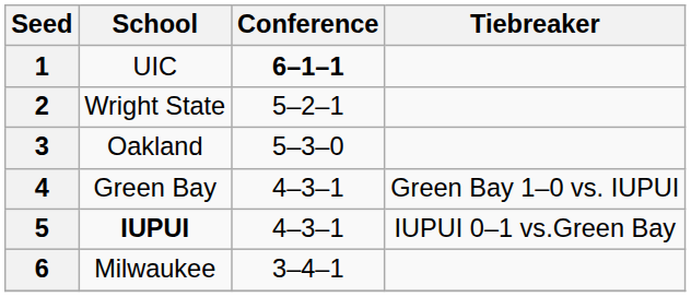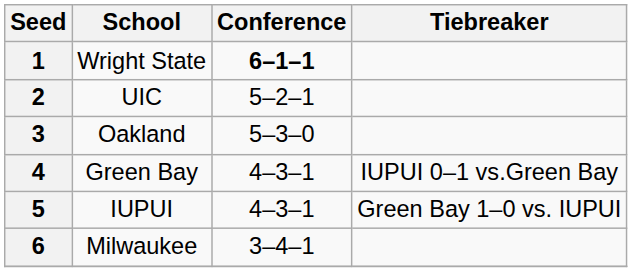1 | School: UIC -> Wright State
2 | School: Wright State -> UIC
4 | Tiebreaker: Green Bay 1–0 vs. IUPUI -> IUPUI 0–1 vs.Green Bay
5 | School: bold -> normal
5 | Tiebreaker: IUPUI 0–1 vs.Green Bay -> Green Bay 1–0 vs. IUPUI
